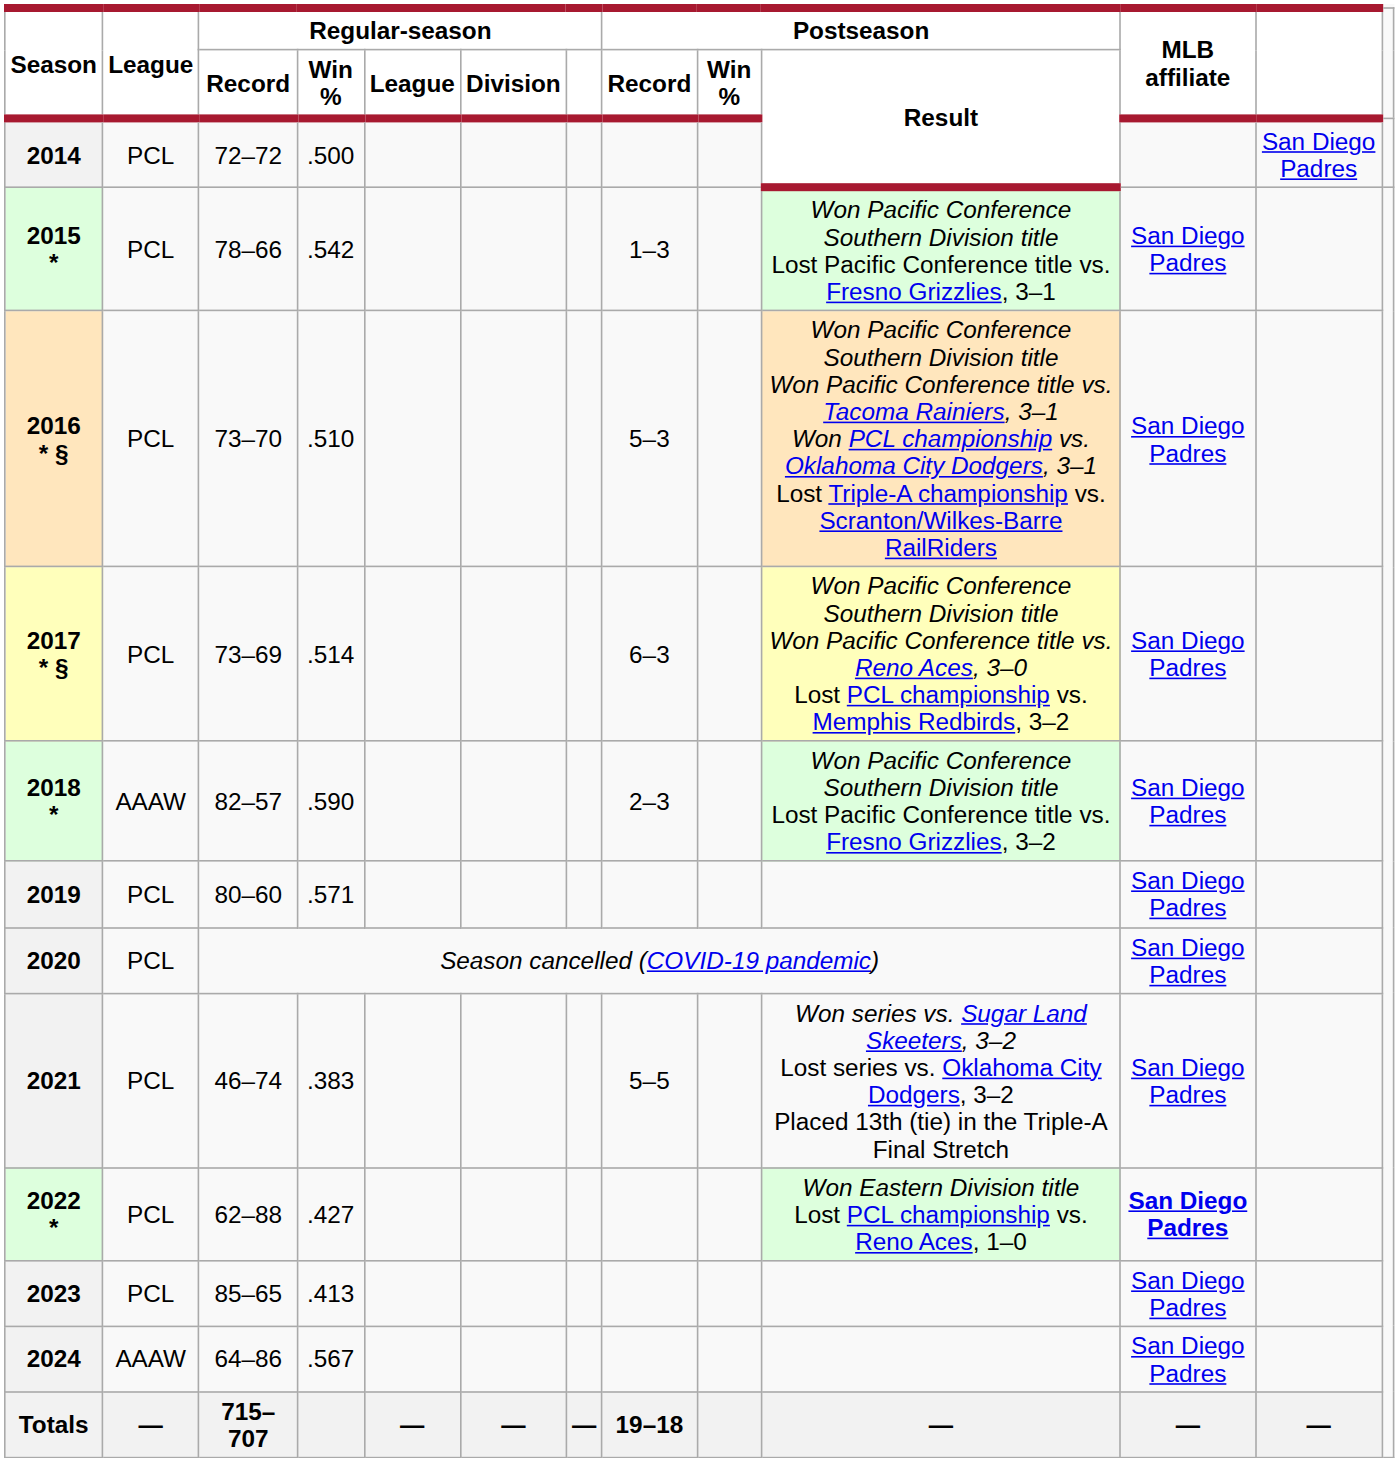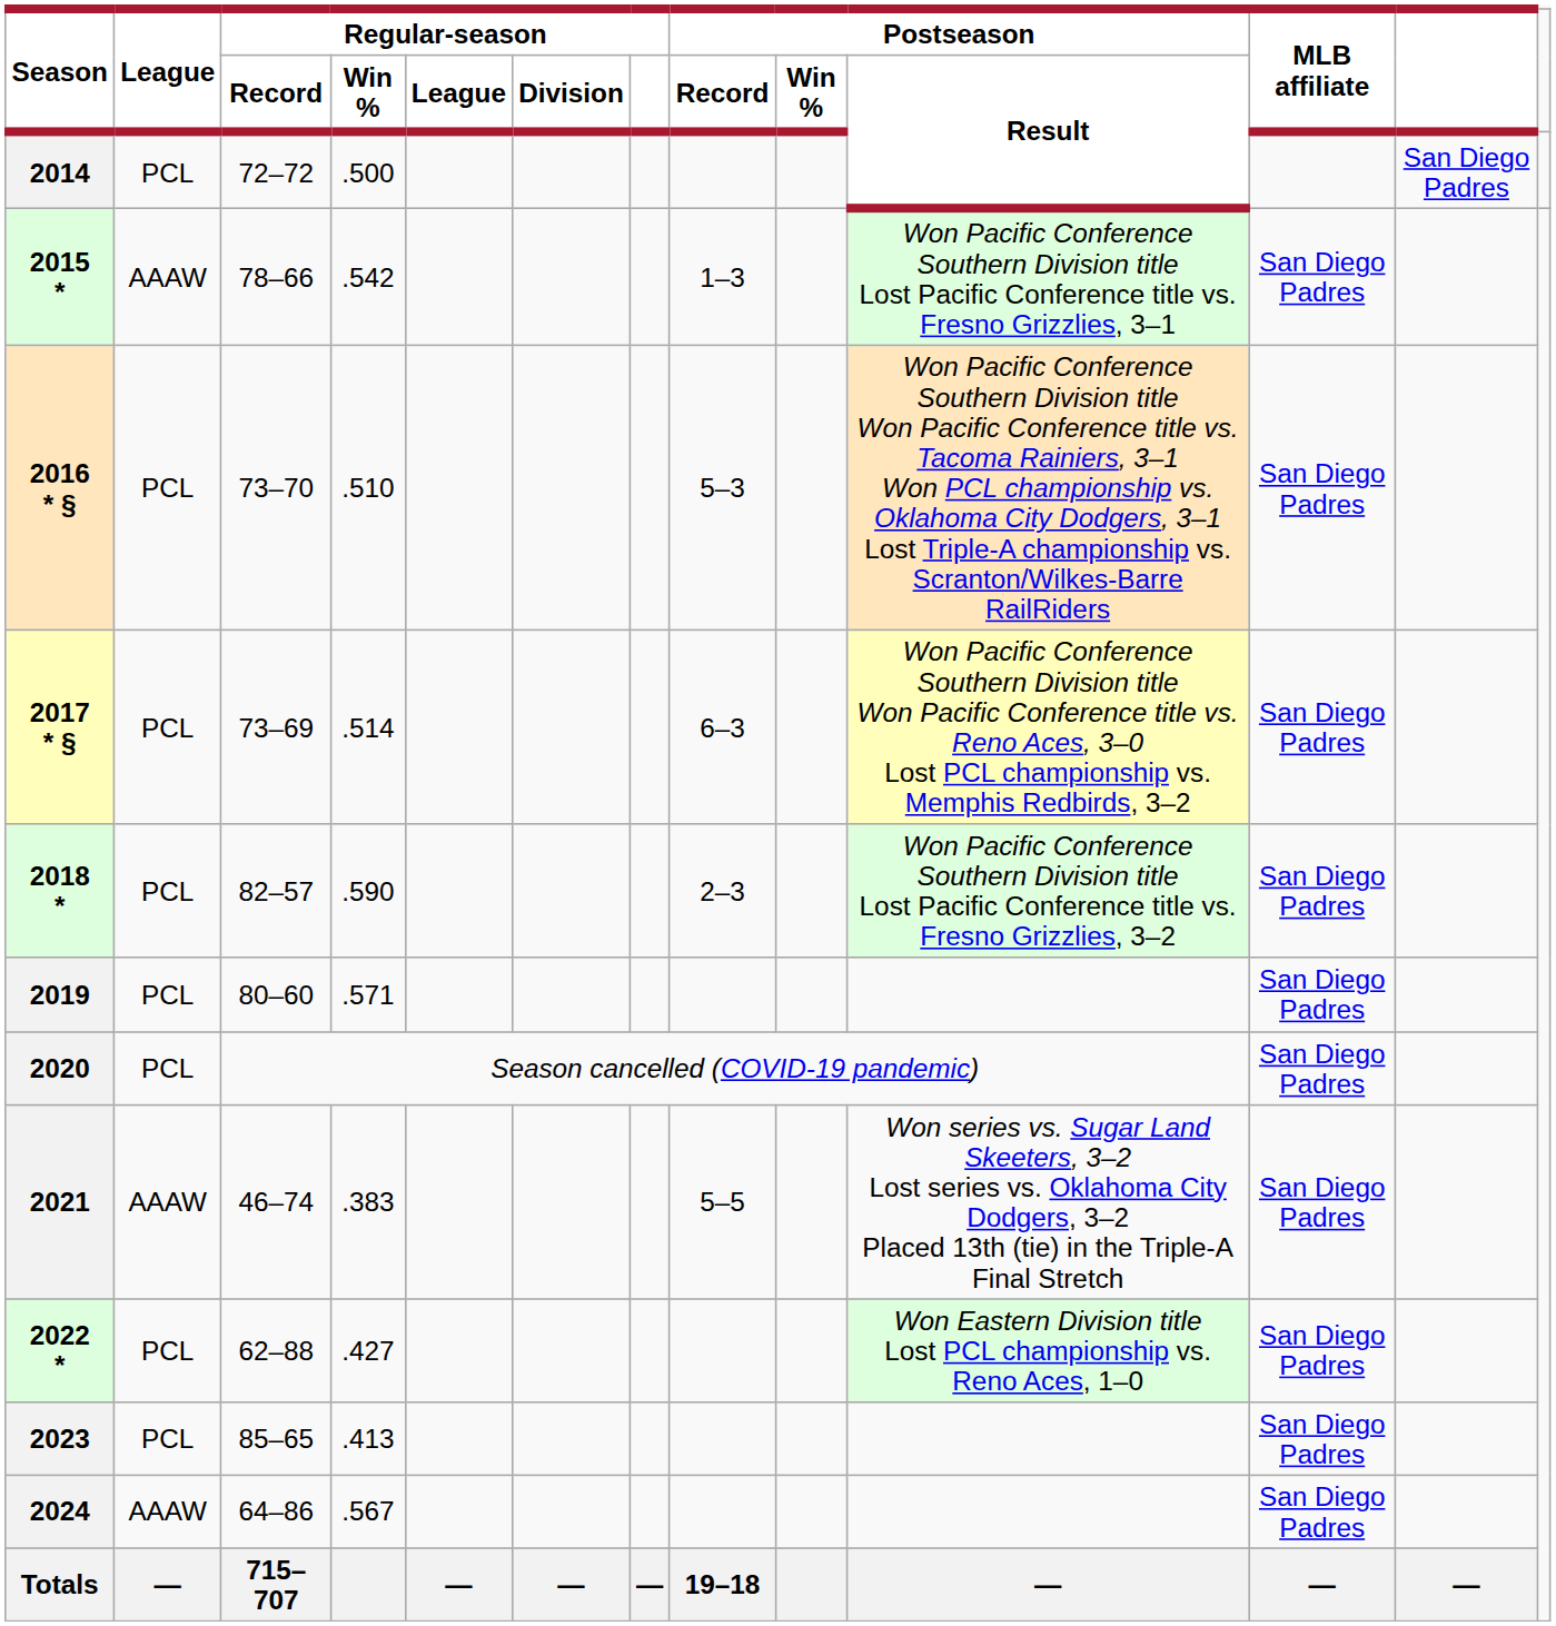2015 * | League: PCL -> AAAW
2018 * | League: AAAW -> PCL
2021 | League: PCL -> AAAW
2022 * | MLB affiliate: bold -> normal
